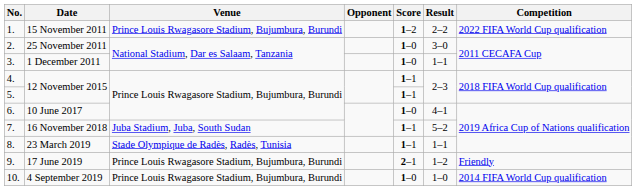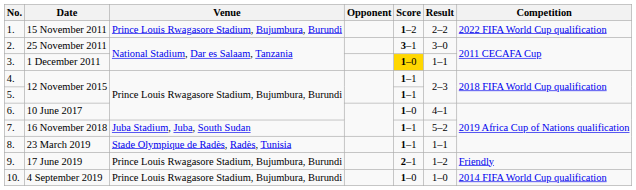25 November 2011 | Score: 1–0 -> 3–1
1 December 2011 | Score: no background -> gold background
